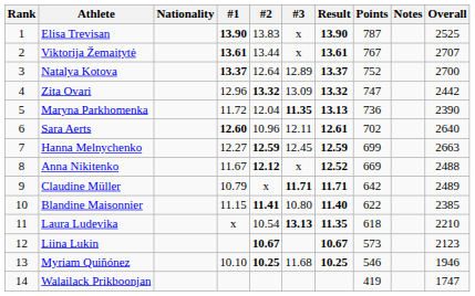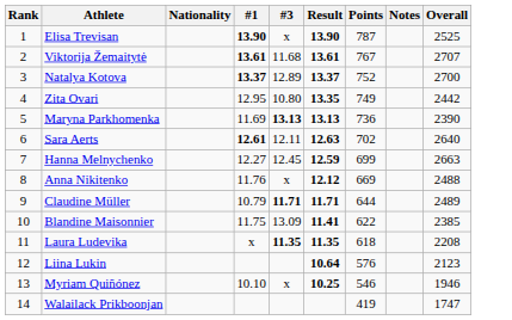- column: #2 | 13.83 | 13.44 | 12.64 | 13.32 | 12.04 | 10.96 | 12.59 | 12.12 | x | 11.41 | 10.54 | 10.67 | 10.25
Viktorija Žemaitytė | #3: x -> 11.68
Zita Ovari | #1: 12.96 -> 12.95
Zita Ovari | #3: 13.09 -> 10.80
Zita Ovari | Result: 13.32 -> 13.35
Zita Ovari | Points: 747 -> 749
Maryna Parkhomenka | #1: 11.72 -> 11.69
Maryna Parkhomenka | #3: 11.35 -> 13.13
Sara Aerts | #1: 12.60 -> 12.61
Sara Aerts | Result: 12.61 -> 12.63
Anna Nikitenko | #1: 11.67 -> 11.76
Anna Nikitenko | Result: 12.52 -> 12.12
Claudine Müller | Points: 642 -> 644
Blandine Maisonnier | #1: 11.15 -> 11.75
Blandine Maisonnier | #3: 10.80 -> 13.09
Blandine Maisonnier | Result: 11.40 -> 11.41
Laura Ludevika | #3: 13.13 -> 11.35
Laura Ludevika | Overall: 2210 -> 2208
Liina Lukin | Result: 10.67 -> 10.64
Liina Lukin | Points: 573 -> 576
Myriam Quiñónez | #3: 11.68 -> x
